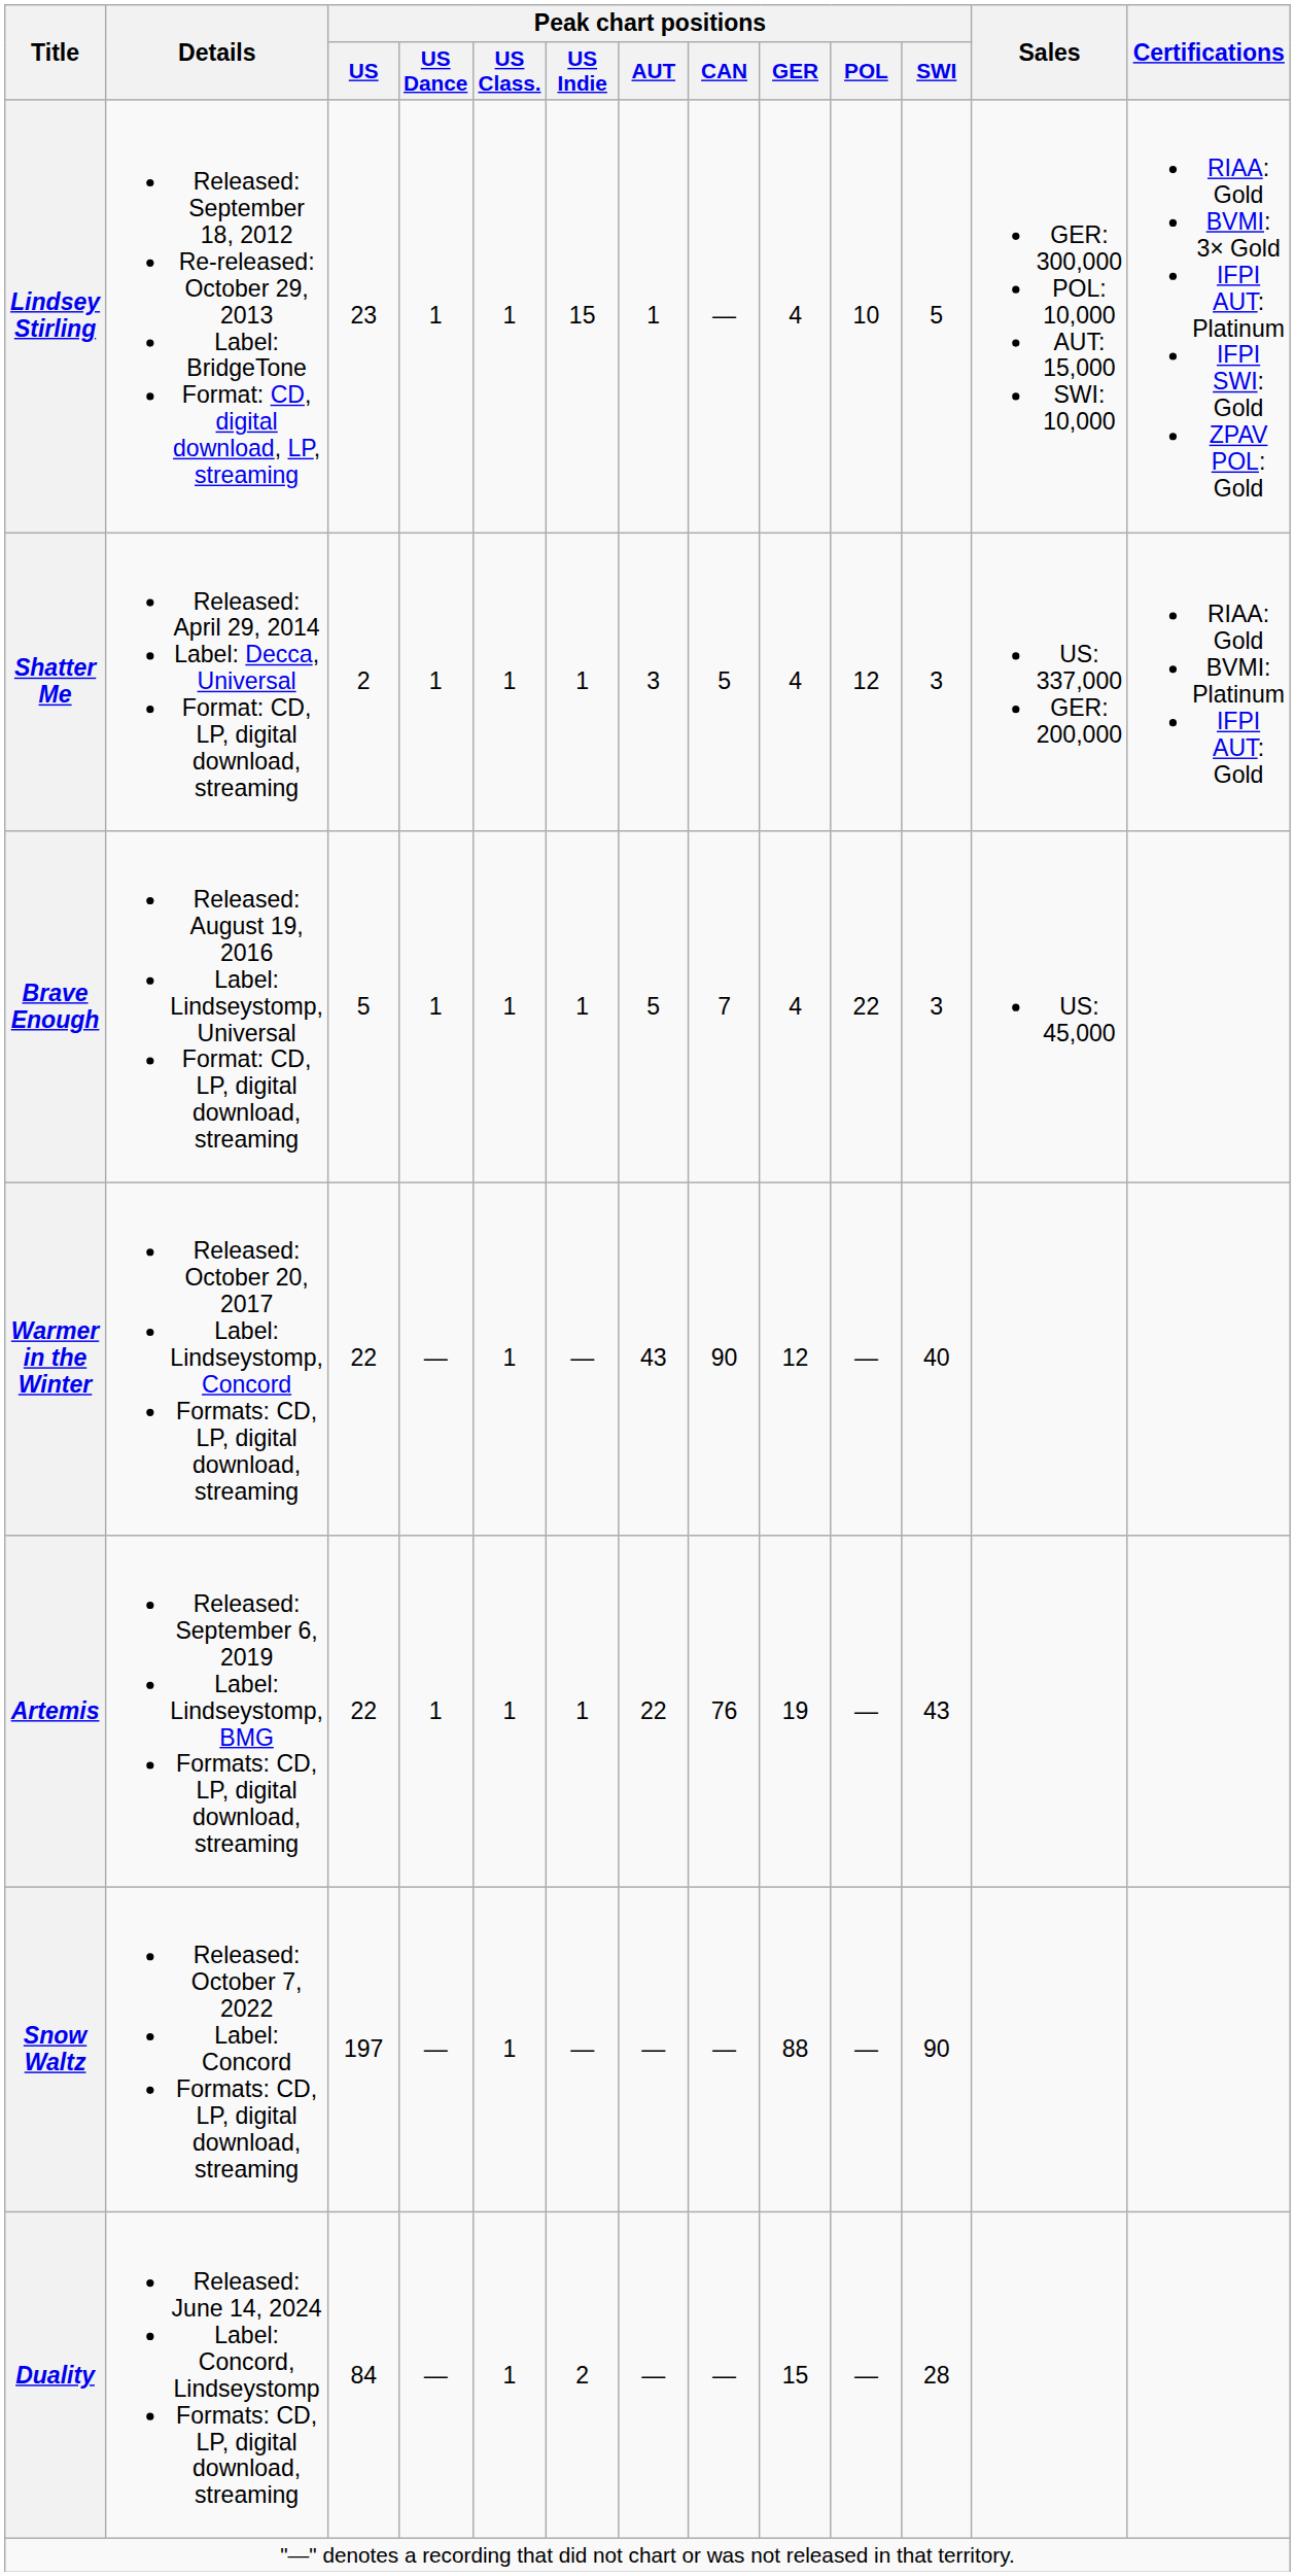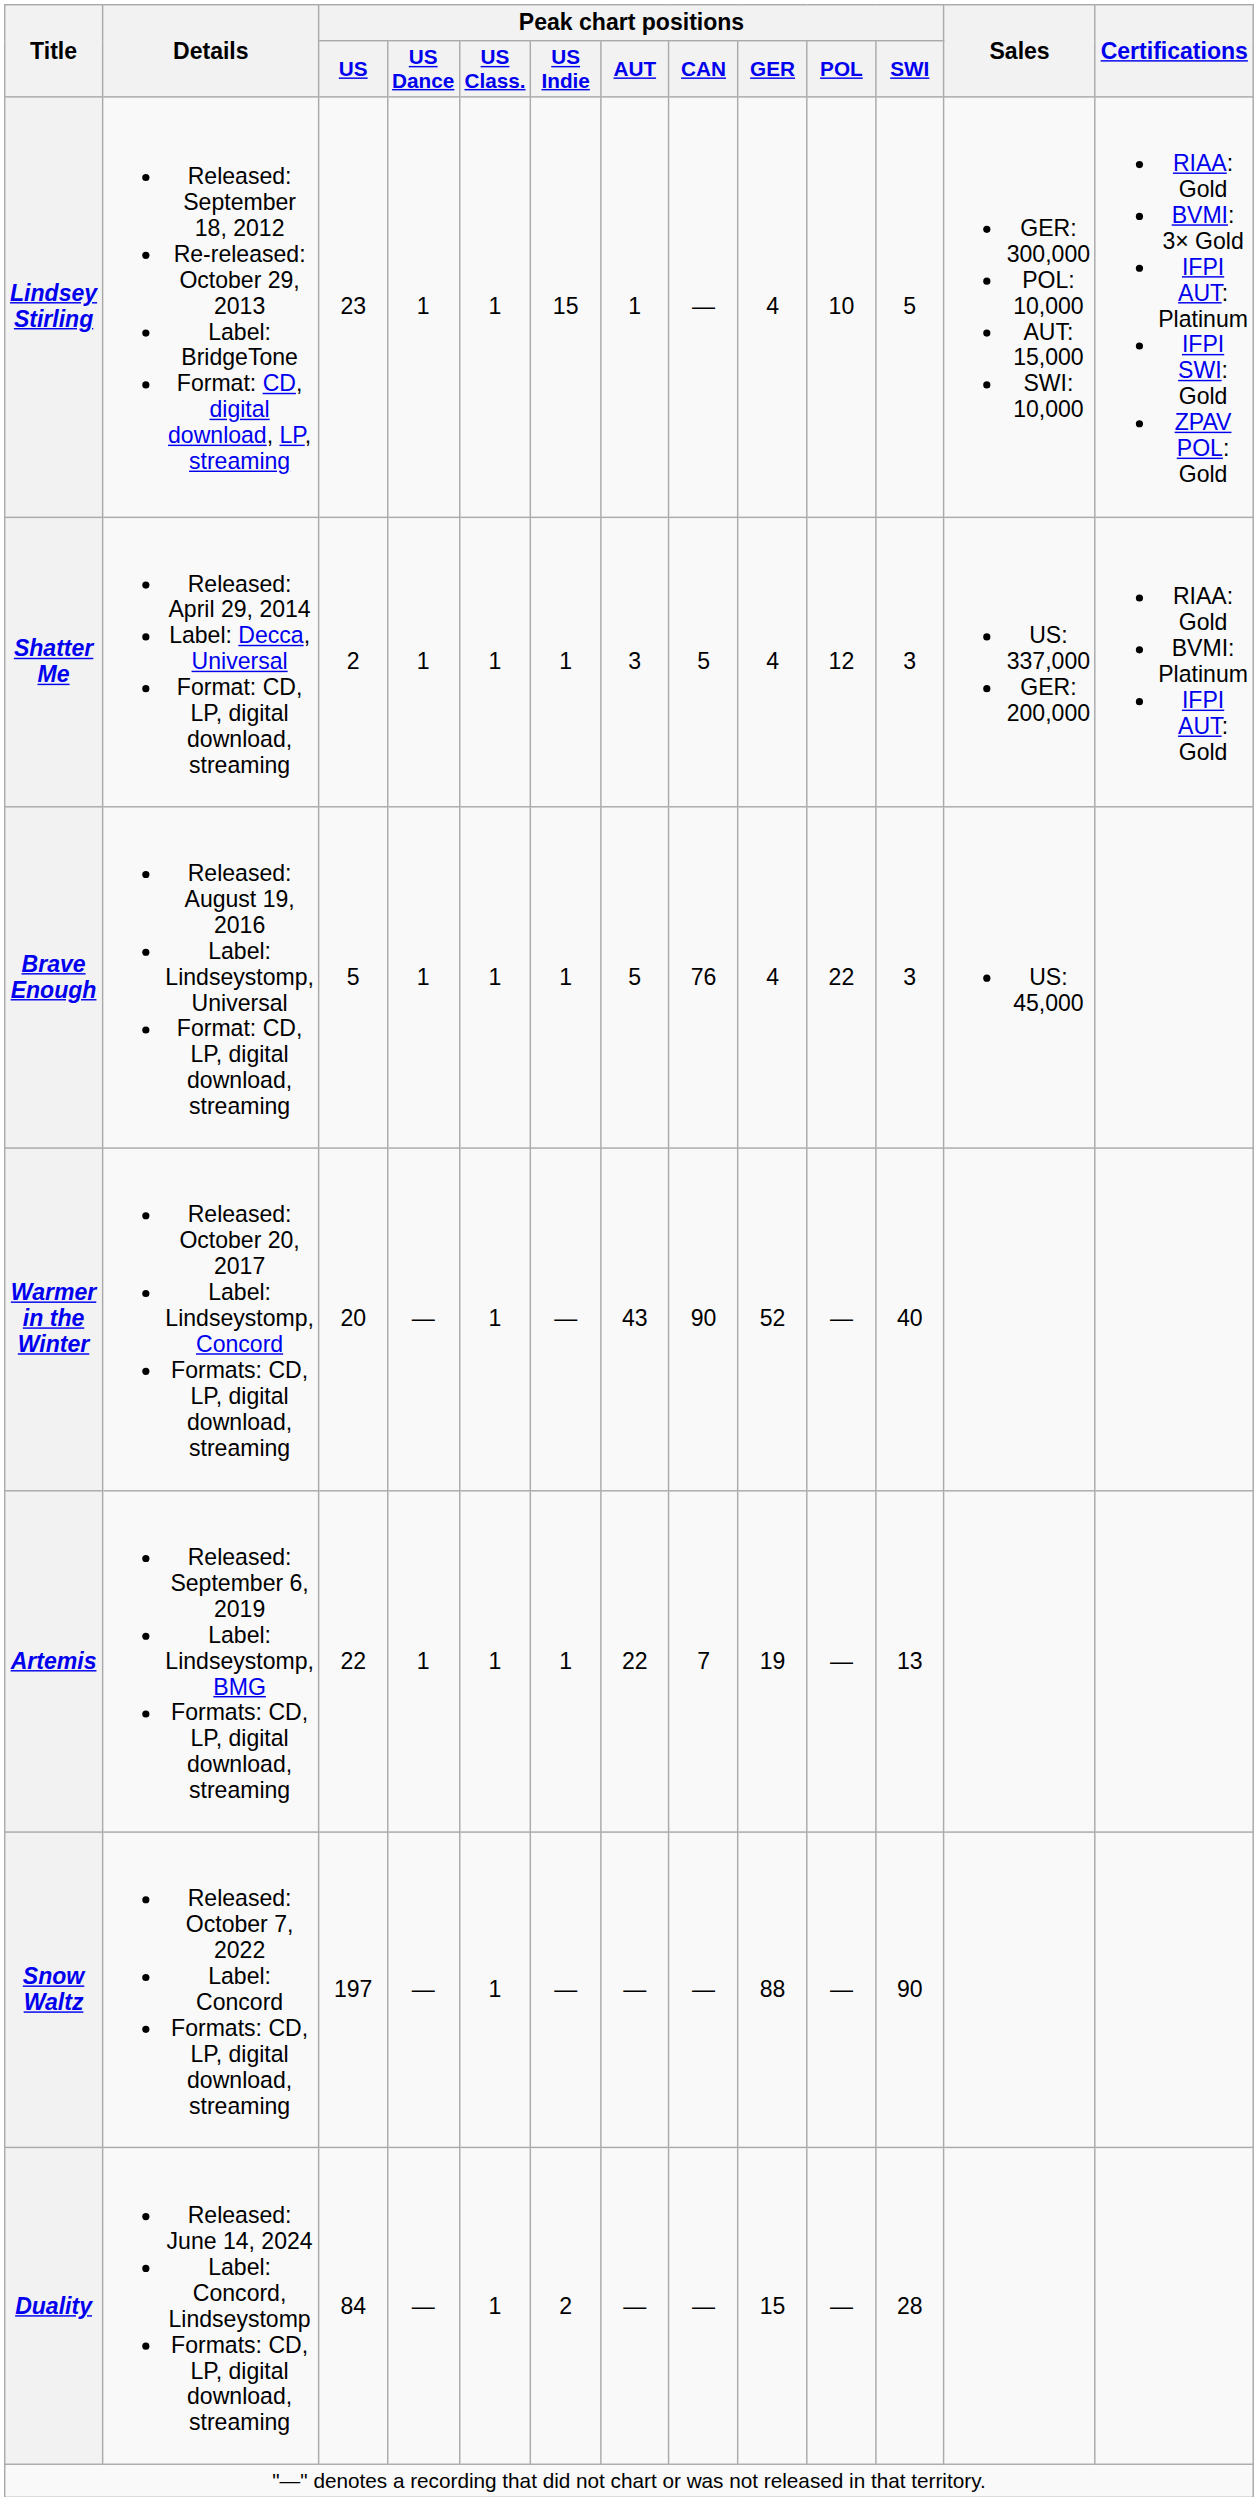Brave Enough | Peak chart positions / CAN: 7 -> 76
Warmer in the Winter | Peak chart positions / US: 22 -> 20
Warmer in the Winter | Peak chart positions / GER: 12 -> 52
Artemis | Peak chart positions / CAN: 76 -> 7
Artemis | Peak chart positions / SWI: 43 -> 13
